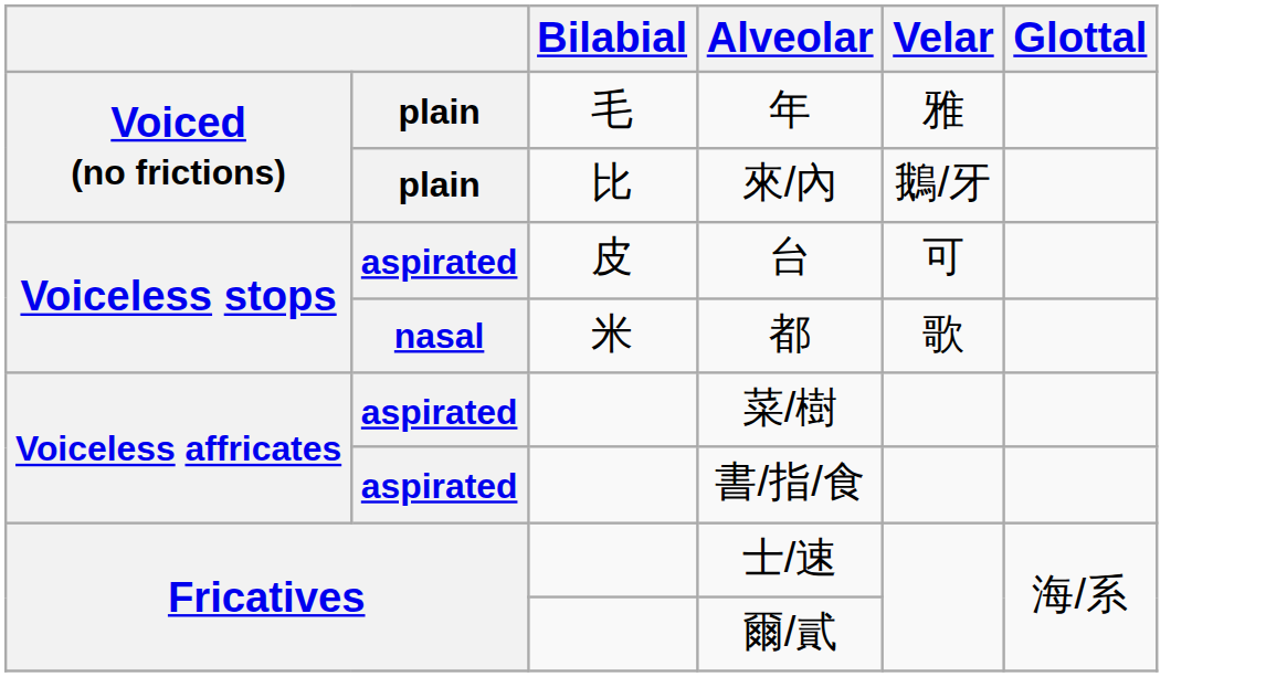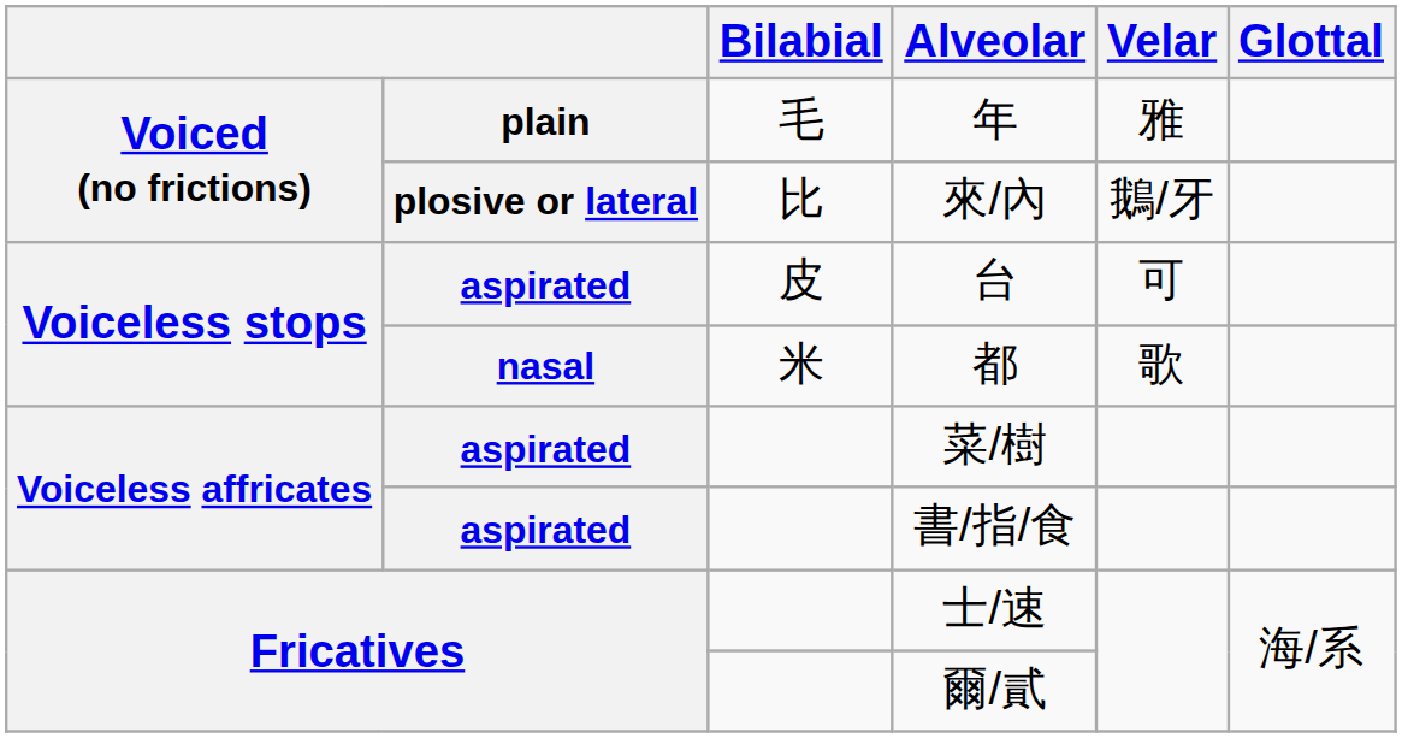來/內 | column 2: plain -> plosive or lateral
